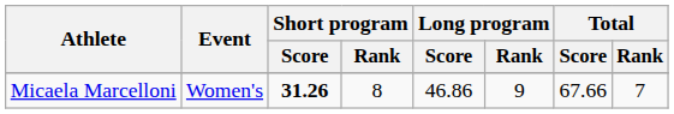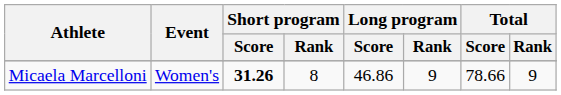Micaela Marcelloni | Total / Score: 67.66 -> 78.66
Micaela Marcelloni | Total / Rank: 7 -> 9
